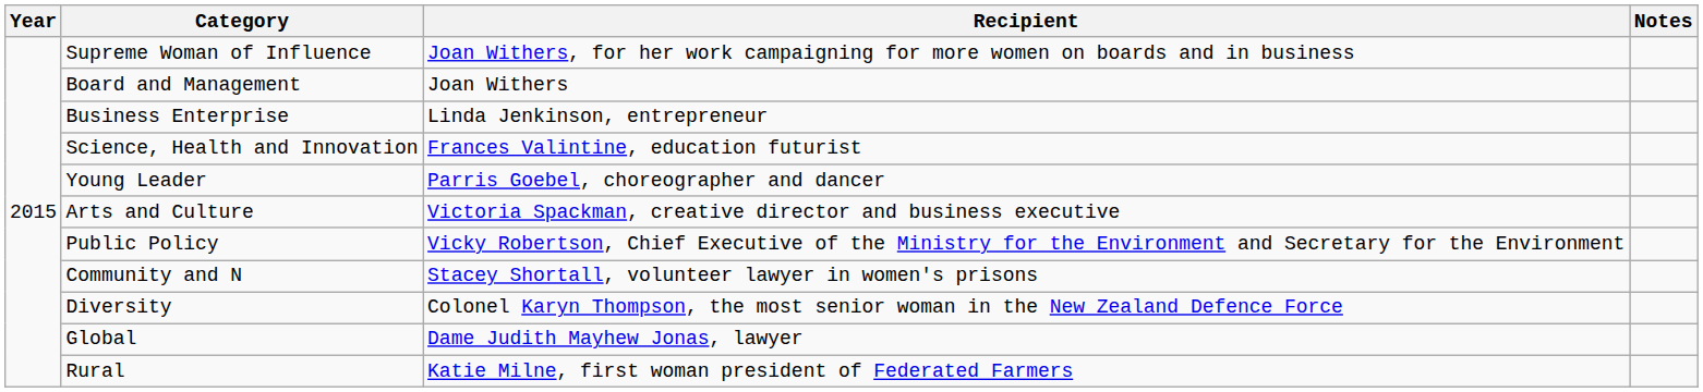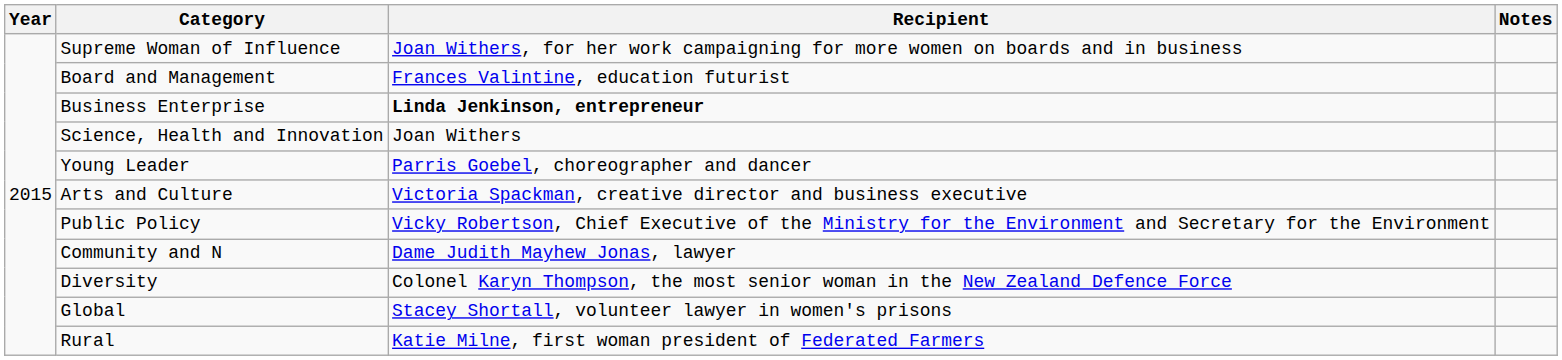Board and Management | Recipient: Joan Withers -> Frances Valintine, education futurist
Business Enterprise | Recipient: normal -> bold
Science, Health and Innovation | Recipient: Frances Valintine, education futurist -> Joan Withers
Community and N | Recipient: Stacey Shortall, volunteer lawyer in women's prisons -> Dame Judith Mayhew Jonas, lawyer
Global | Recipient: Dame Judith Mayhew Jonas, lawyer -> Stacey Shortall, volunteer lawyer in women's prisons
